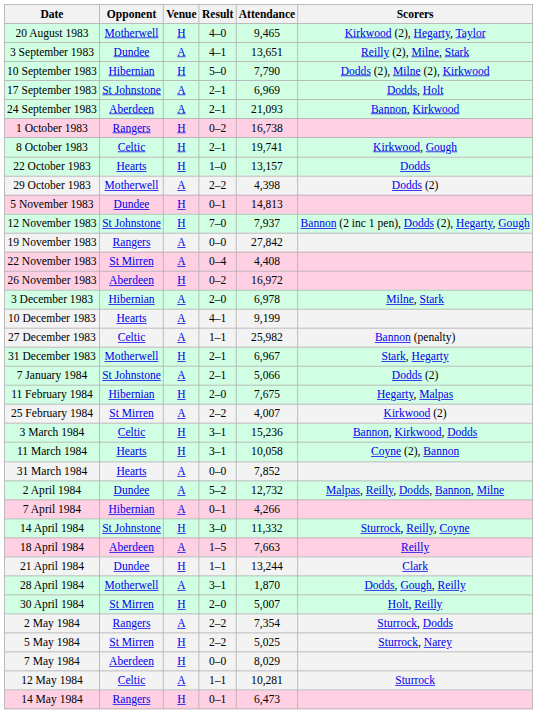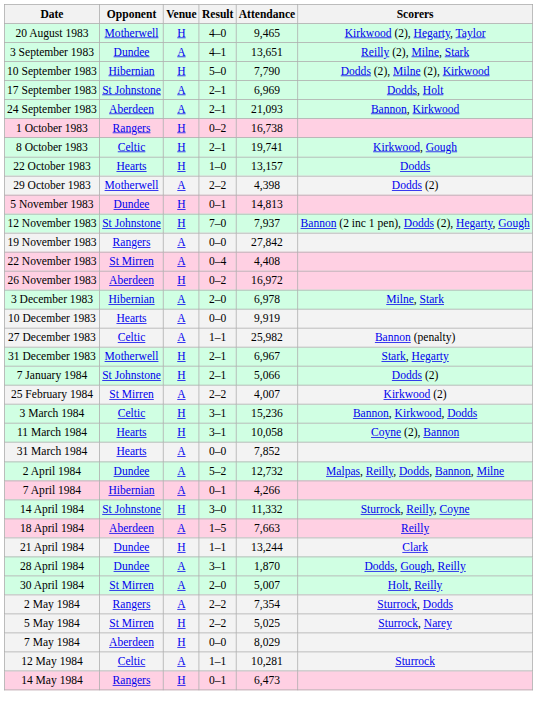10 December 1983 | Result: 4–1 -> 0–0
10 December 1983 | Attendance: 9,199 -> 9,919
7 January 1984 | Venue: A -> H
- row: 11 February 1984 | Hibernian | H | 2–0 | 7,675 | Hegarty, Malpas
28 April 1984 | Opponent: Motherwell -> Dundee
30 April 1984 | Venue: H -> A
